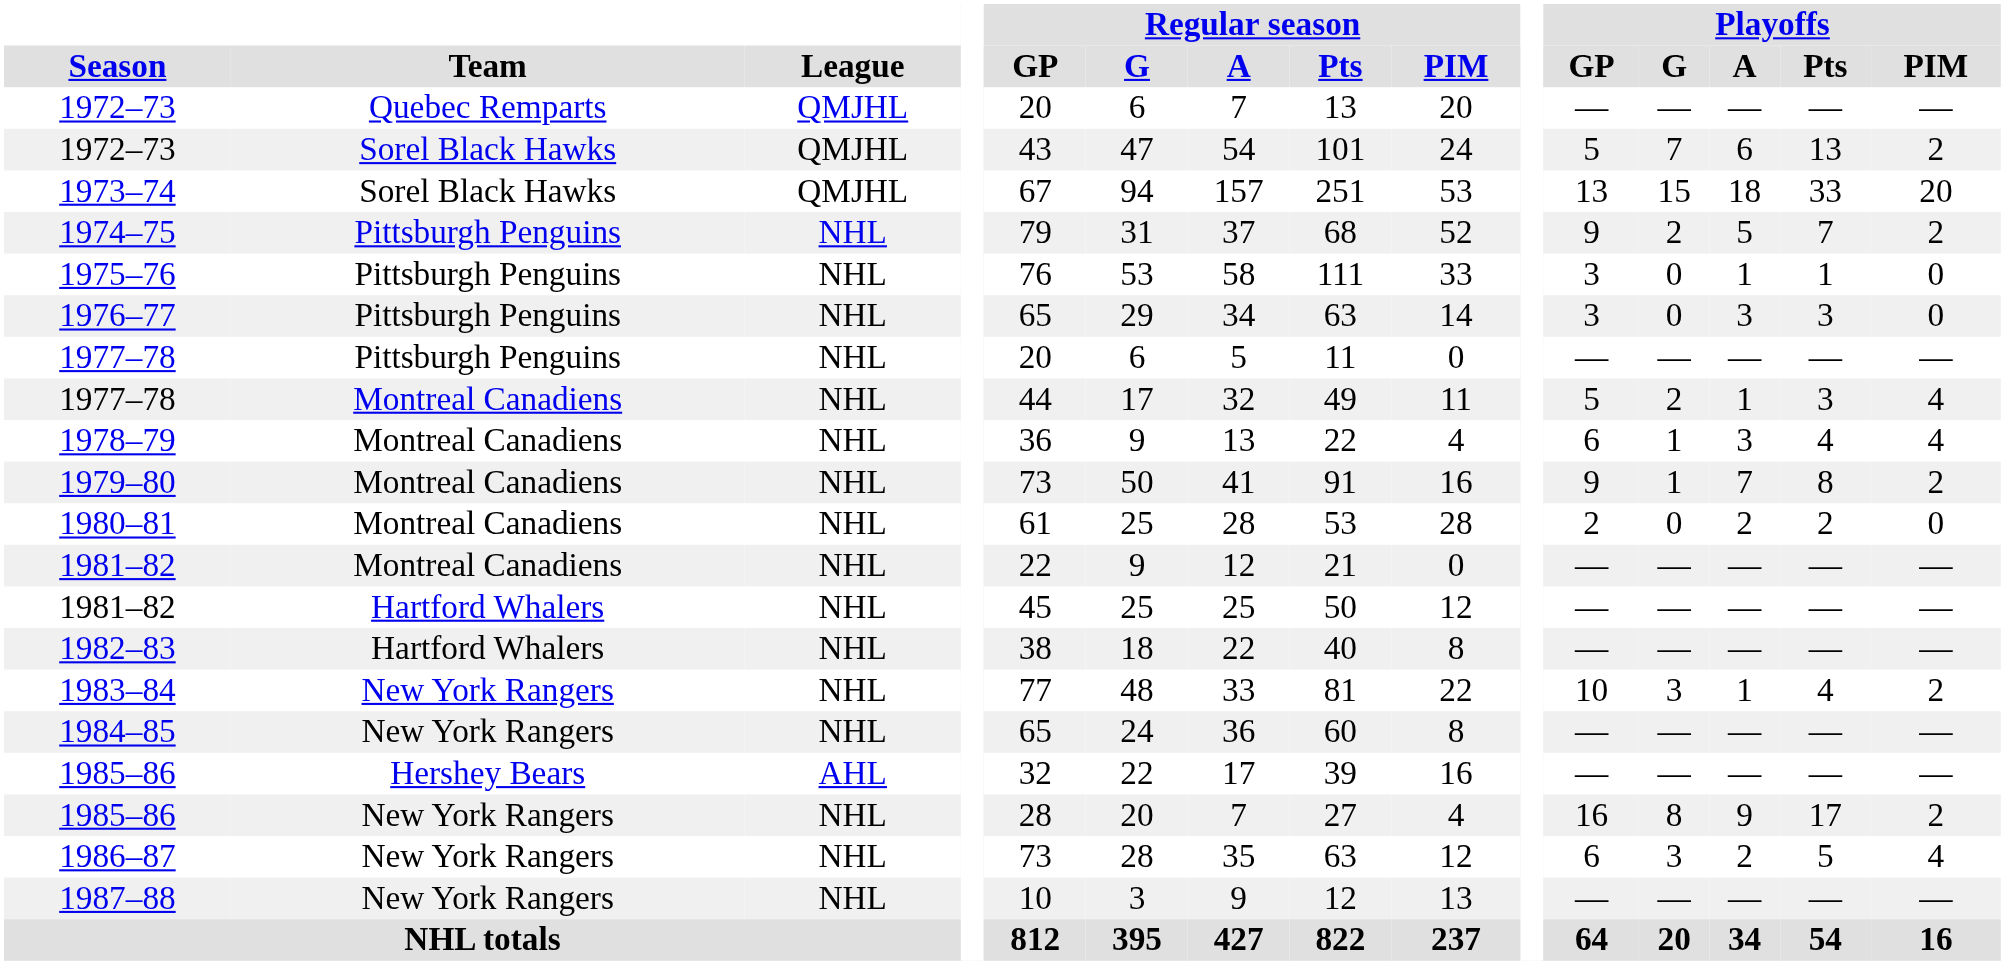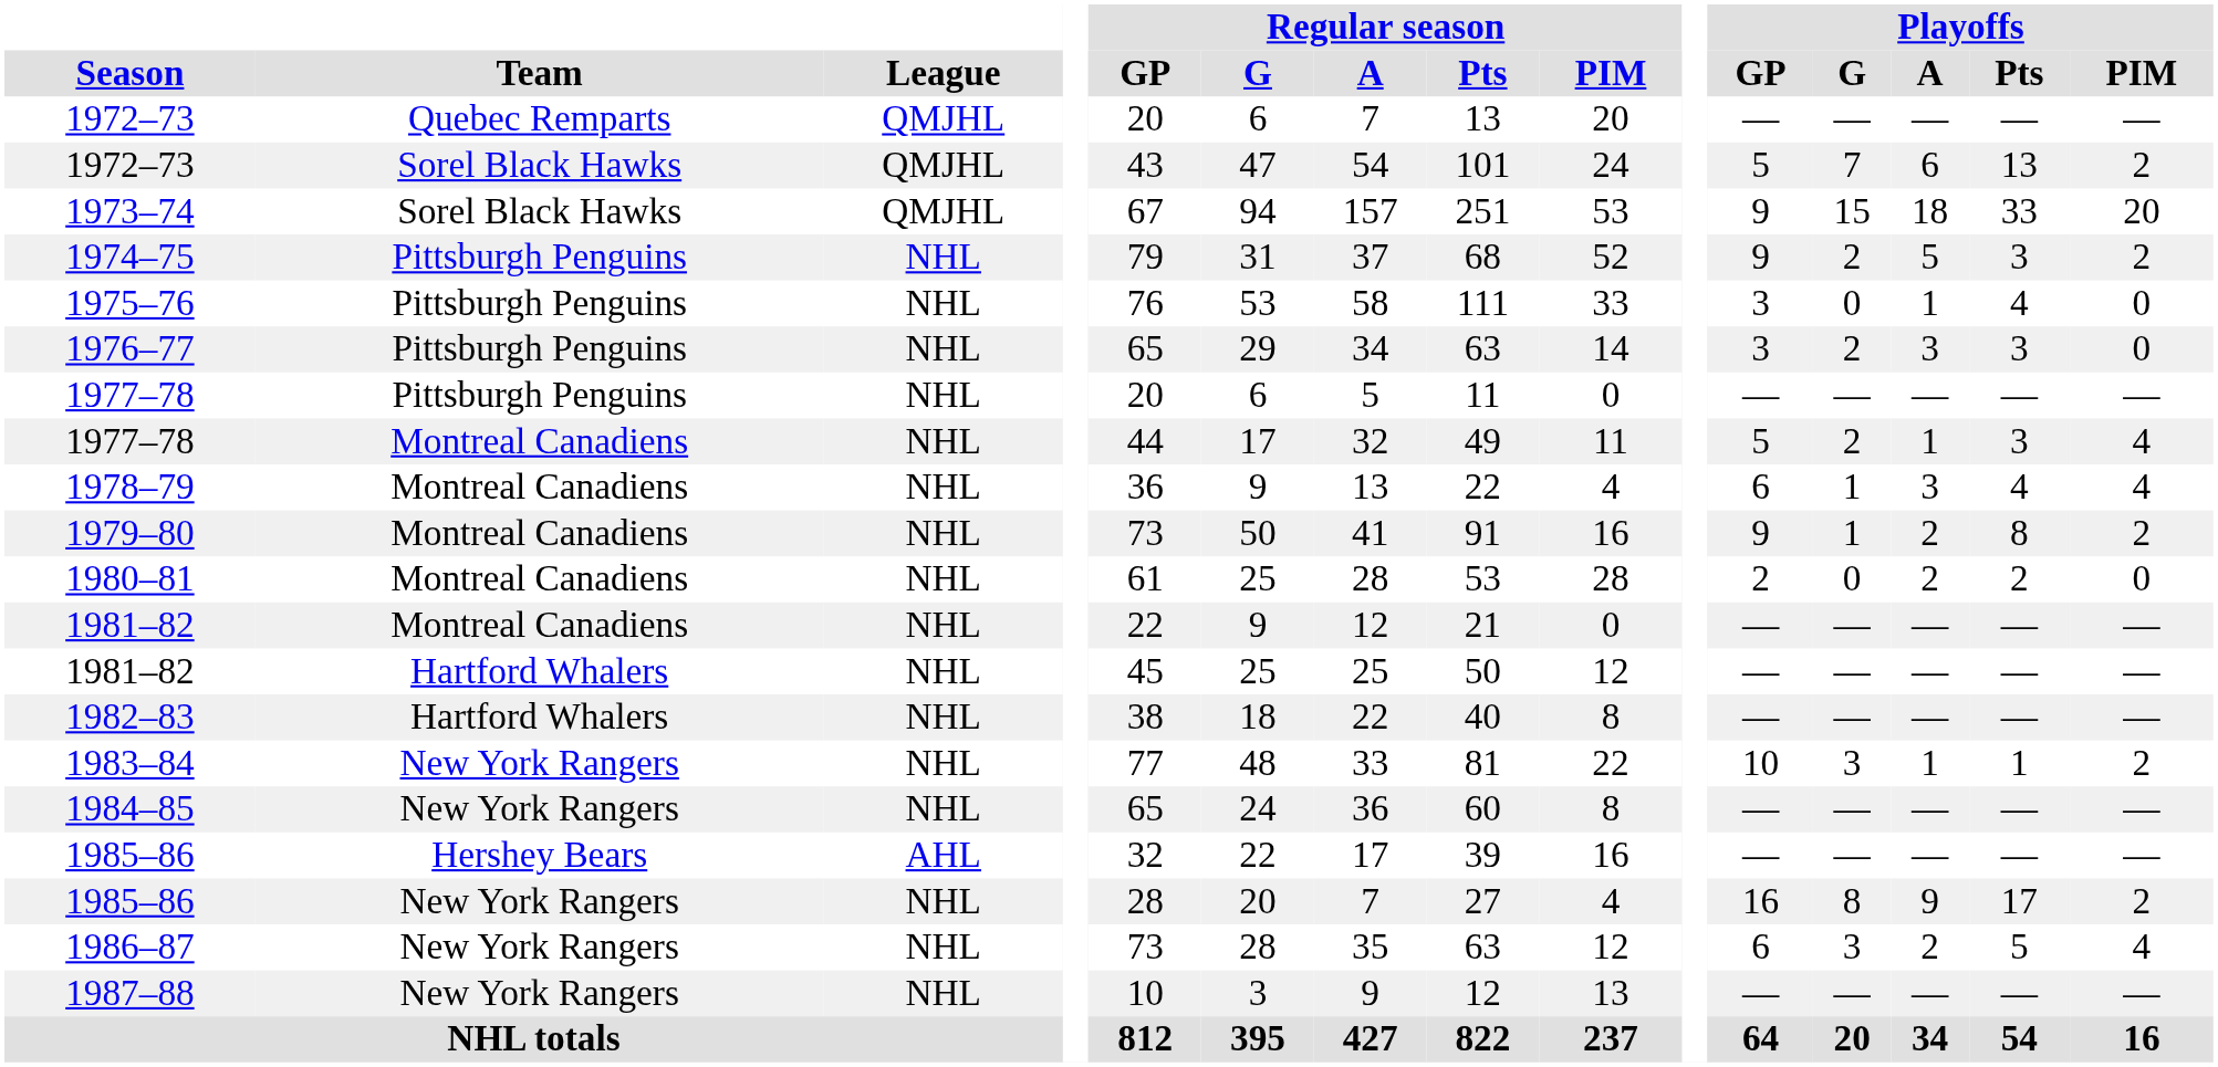1973–74 | Playoffs / GP: 13 -> 9
1974–75 | Playoffs / Pts: 7 -> 3
1975–76 | Playoffs / Pts: 1 -> 4
1976–77 | Playoffs / G: 0 -> 2
1979–80 | Playoffs / A: 7 -> 2
1983–84 | Playoffs / Pts: 4 -> 1
